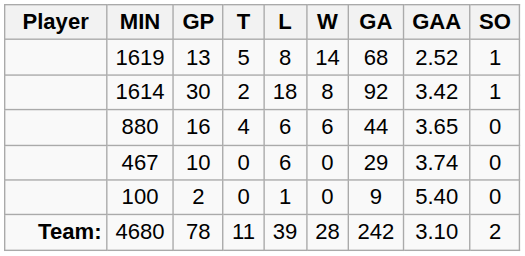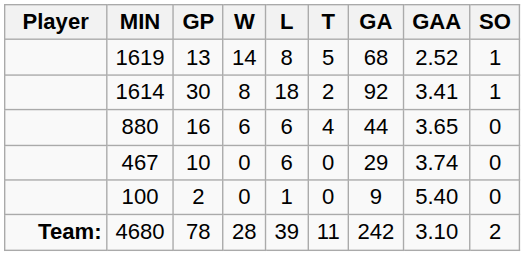columns swapped: W <-> T
1614 | GAA: 3.42 -> 3.41
